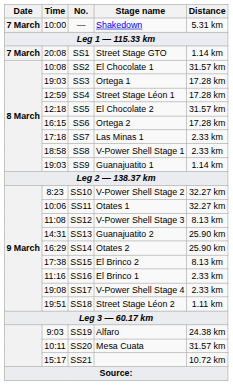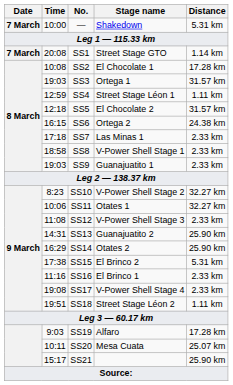SS2 | Distance: 31.57 km -> 17.28 km
SS3 | Distance: 17.28 km -> 31.57 km
SS4 | Distance: 17.28 km -> 1.11 km
SS6 | Distance: 17.28 km -> 24.38 km
SS9 | Distance: 1.14 km -> 2.33 km
SS12 | Distance: 8.13 km -> 2.33 km
SS15 | Distance: 8.13 km -> 5.31 km
SS19 | Distance: 24.38 km -> 17.28 km
SS20 | Distance: 31.57 km -> 25.07 km
SS21 | Distance: 10.72 km -> 25.90 km
